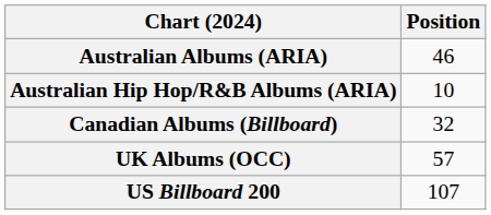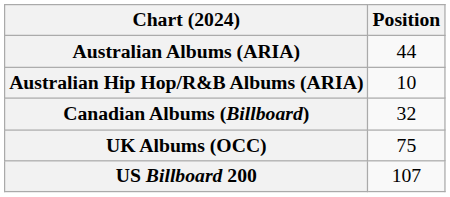Australian Albums (ARIA) | Position: 46 -> 44
UK Albums (OCC) | Position: 57 -> 75
